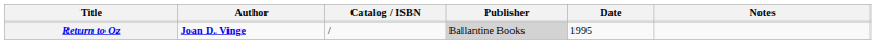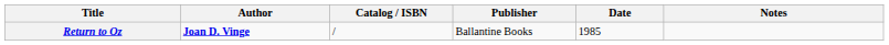Return to Oz | Publisher: lightgrey background -> no background
Return to Oz | Date: 1995 -> 1985
